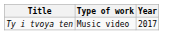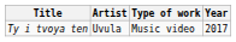+ column: Artist | Uvula
